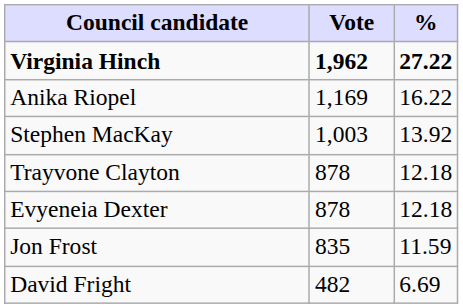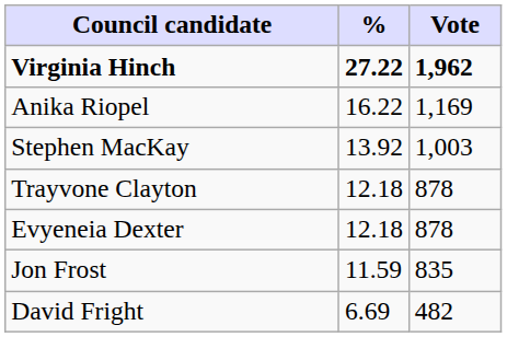columns swapped: Vote <-> %
